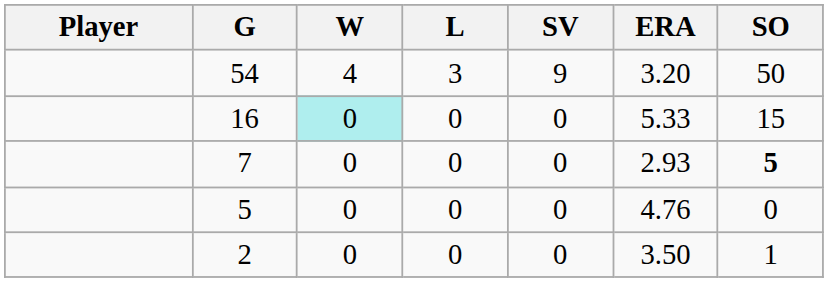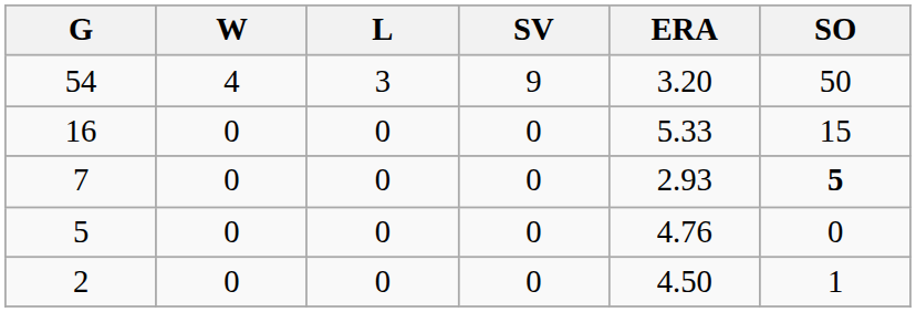- column: Player
16 | W: paleturquoise background -> no background
2 | ERA: 3.50 -> 4.50
